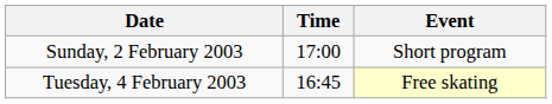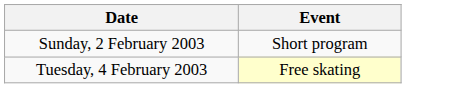- column: Time | 17:00 | 16:45
